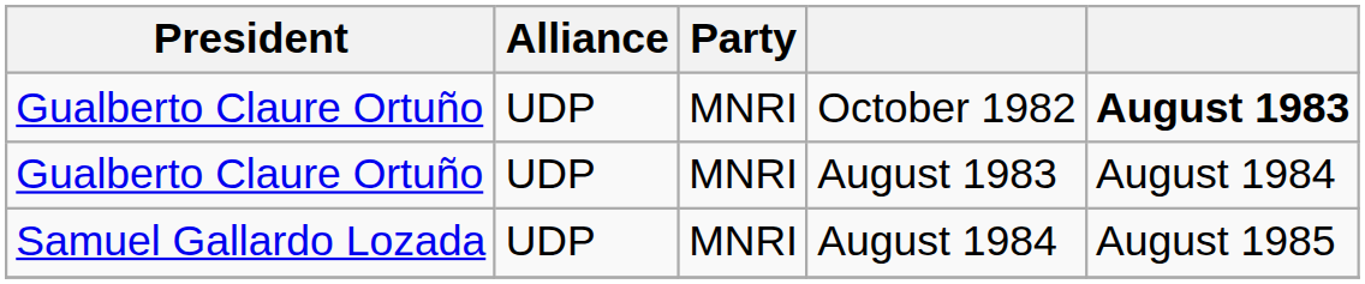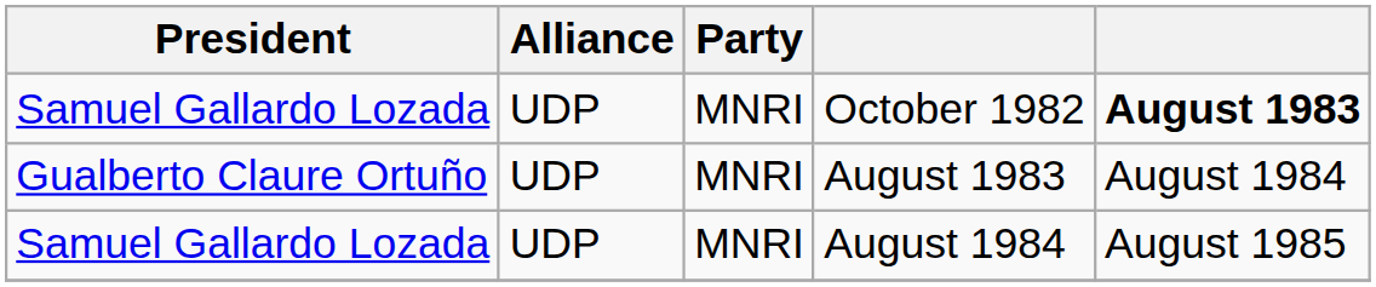October 1982 | President: Gualberto Claure Ortuño -> Samuel Gallardo Lozada
